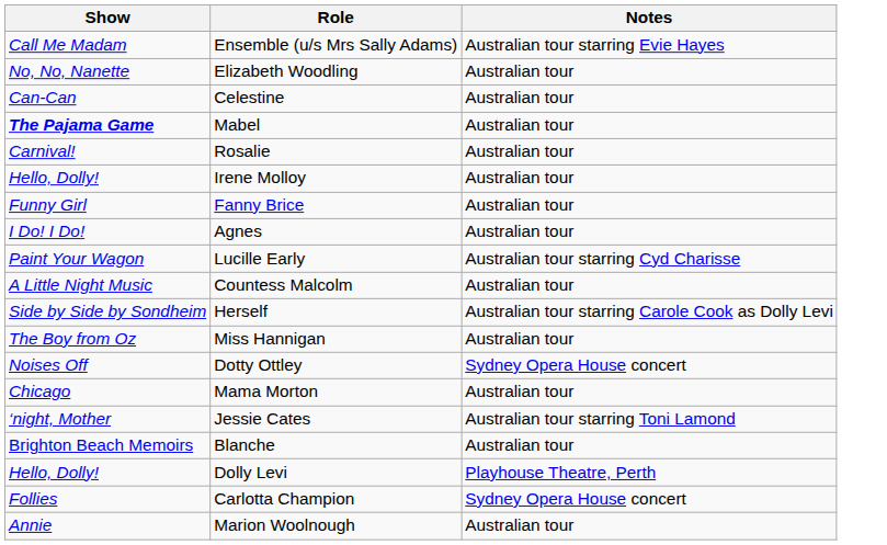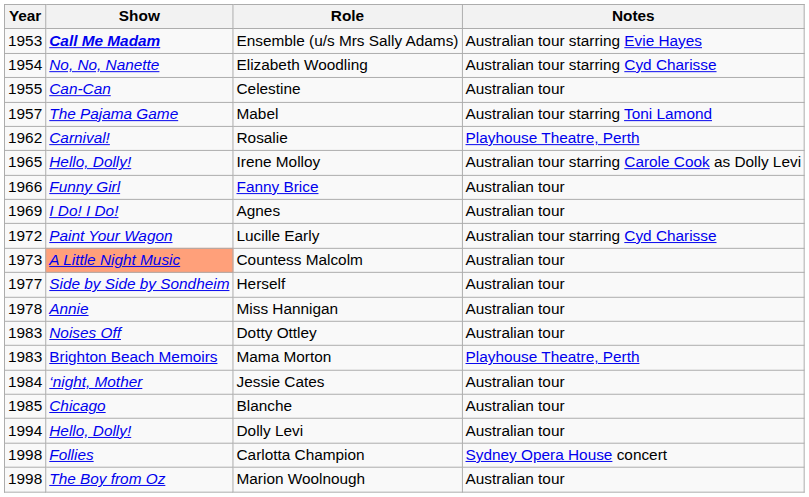+ column: Year | 1953 | 1954 | 1955 | 1957 | 1962 | 1965 | 1966 | 1969 | 1972 | 1973 | 1977 | 1978 | 1983 | 1983 | 1984 | 1985 | 1994 | 1998 | 1998
Ensemble (u/s Mrs Sally Adams) | Show: normal -> bold
Elizabeth Woodling | Notes: Australian tour -> Australian tour starring Cyd Charisse
Mabel | Show: bold -> normal
Mabel | Notes: Australian tour -> Australian tour starring Toni Lamond
Rosalie | Notes: Australian tour -> Playhouse Theatre, Perth
Irene Molloy | Notes: Australian tour -> Australian tour starring Carole Cook as Dolly Levi
Countess Malcolm | Show: no background -> lightsalmon background
Herself | Notes: Australian tour starring Carole Cook as Dolly Levi -> Australian tour
Miss Hannigan | Show: The Boy from Oz -> Annie
Dotty Ottley | Notes: Sydney Opera House concert -> Australian tour
Mama Morton | Show: Chicago -> Brighton Beach Memoirs
Mama Morton | Notes: Australian tour -> Playhouse Theatre, Perth
Jessie Cates | Notes: Australian tour starring Toni Lamond -> Australian tour
Blanche | Show: Brighton Beach Memoirs -> Chicago
Dolly Levi | Notes: Playhouse Theatre, Perth -> Australian tour
Marion Woolnough | Show: Annie -> The Boy from Oz
